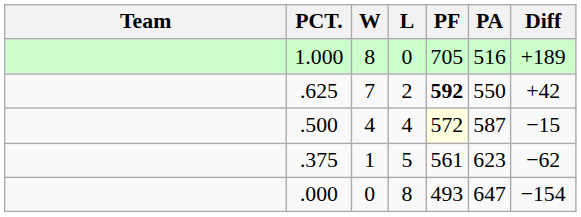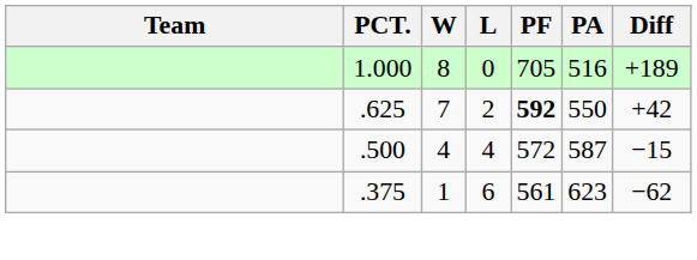.500 | PF: lightyellow background -> no background
.375 | L: 5 -> 6
- row: .000 | 0 | 8 | 493 | 647 | −154
